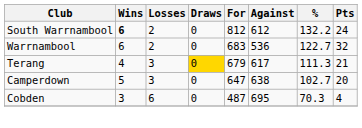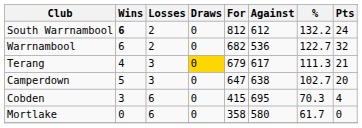Warrnambool | For: 683 -> 682
Cobden | For: 487 -> 415
+ row: Mortlake | 0 | 6 | 0 | 358 | 580 | 61.7 | 0
